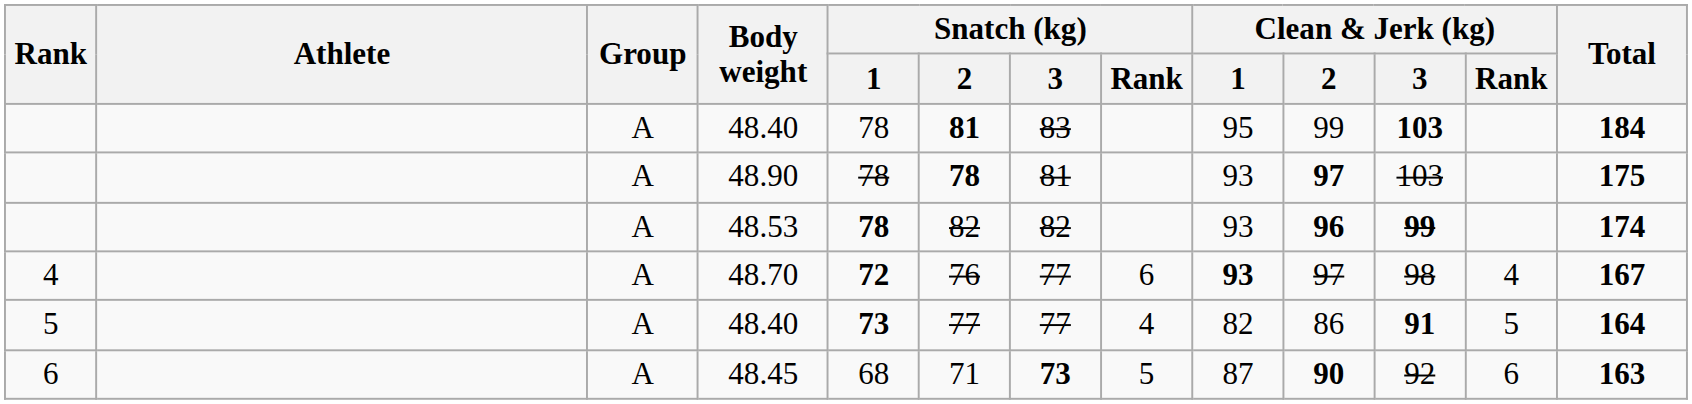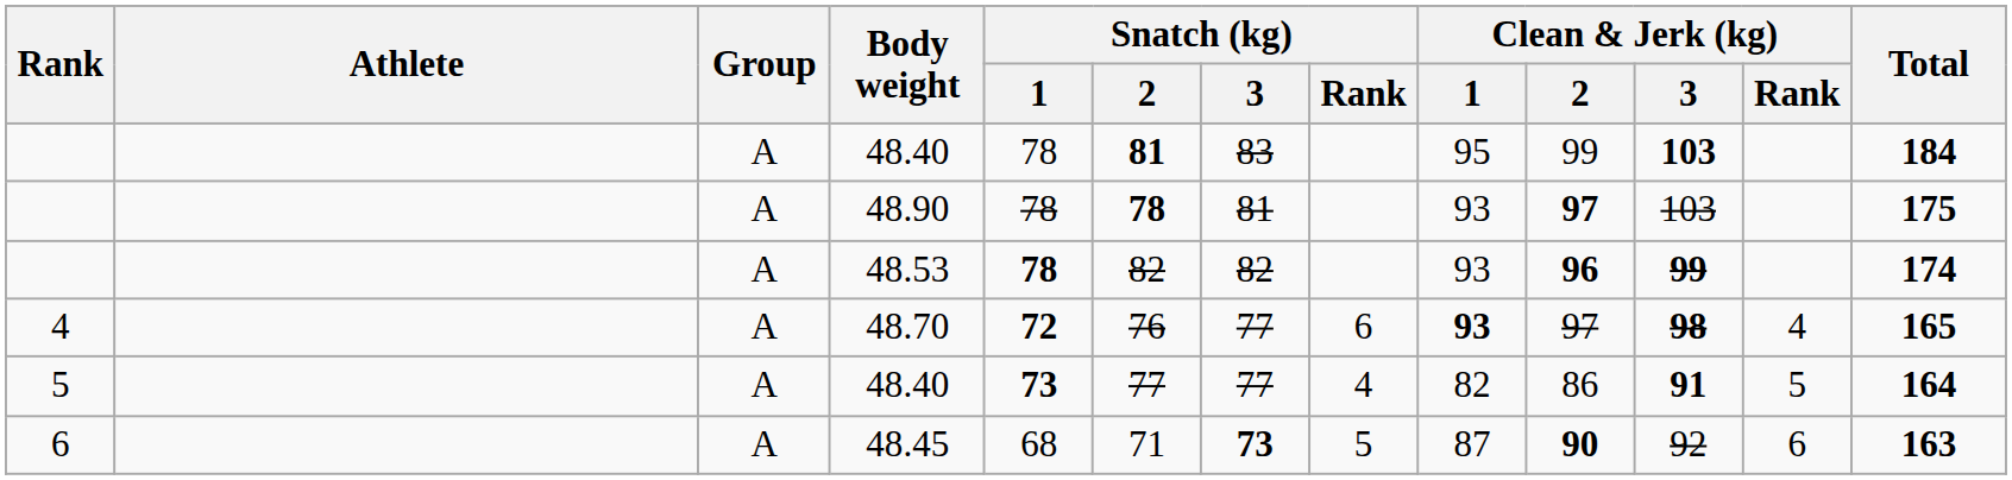48.70 | Clean & Jerk (kg) / 3: normal -> bold
48.70 | Total: 167 -> 165
